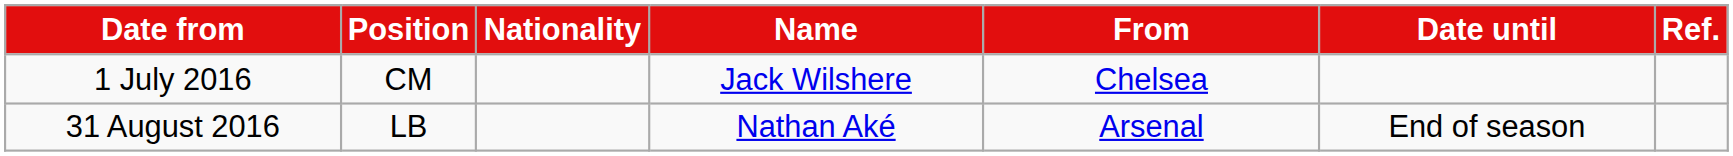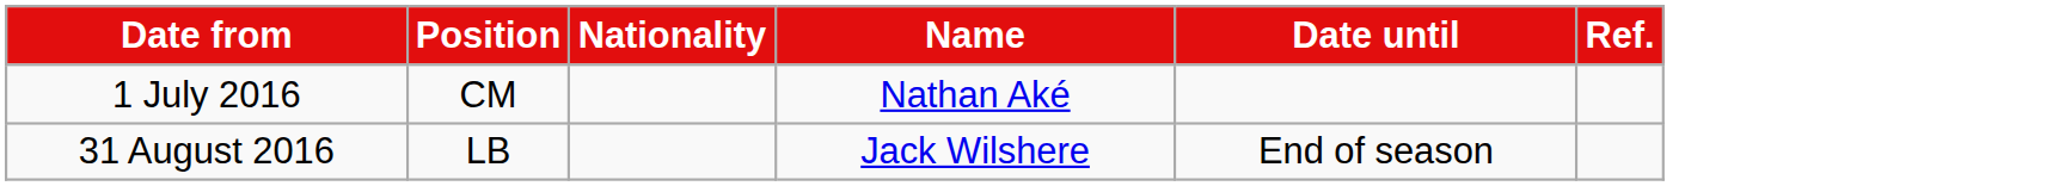- column: From | Chelsea | Arsenal
1 July 2016 | Name: Jack Wilshere -> Nathan Aké
31 August 2016 | Name: Nathan Aké -> Jack Wilshere
